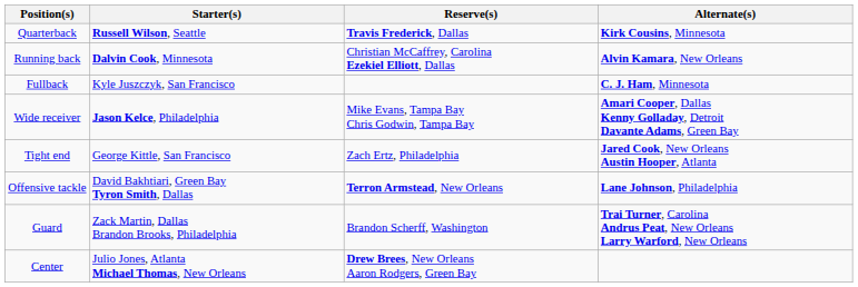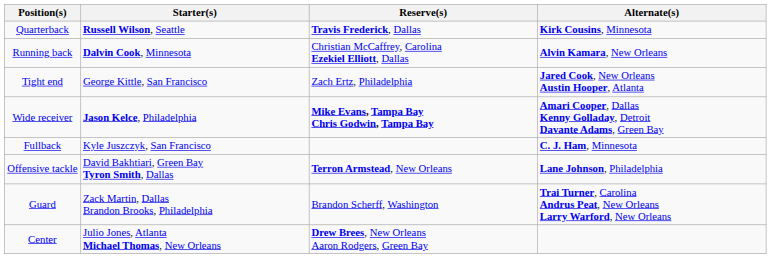rows swapped: Fullback <-> Tight end
Wide receiver | Reserve(s): normal -> bold
